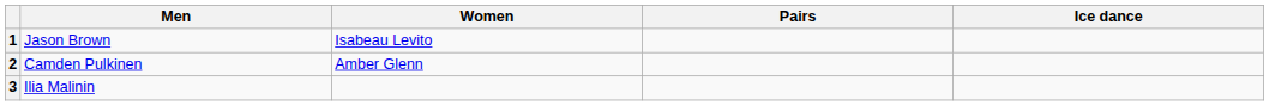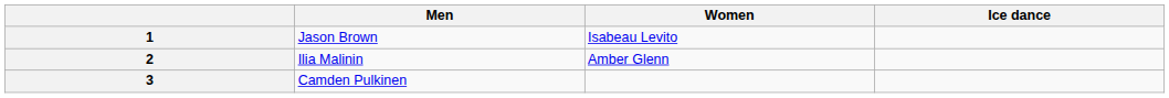- column: Pairs
2 | Men: Camden Pulkinen -> Ilia Malinin
3 | Men: Ilia Malinin -> Camden Pulkinen
